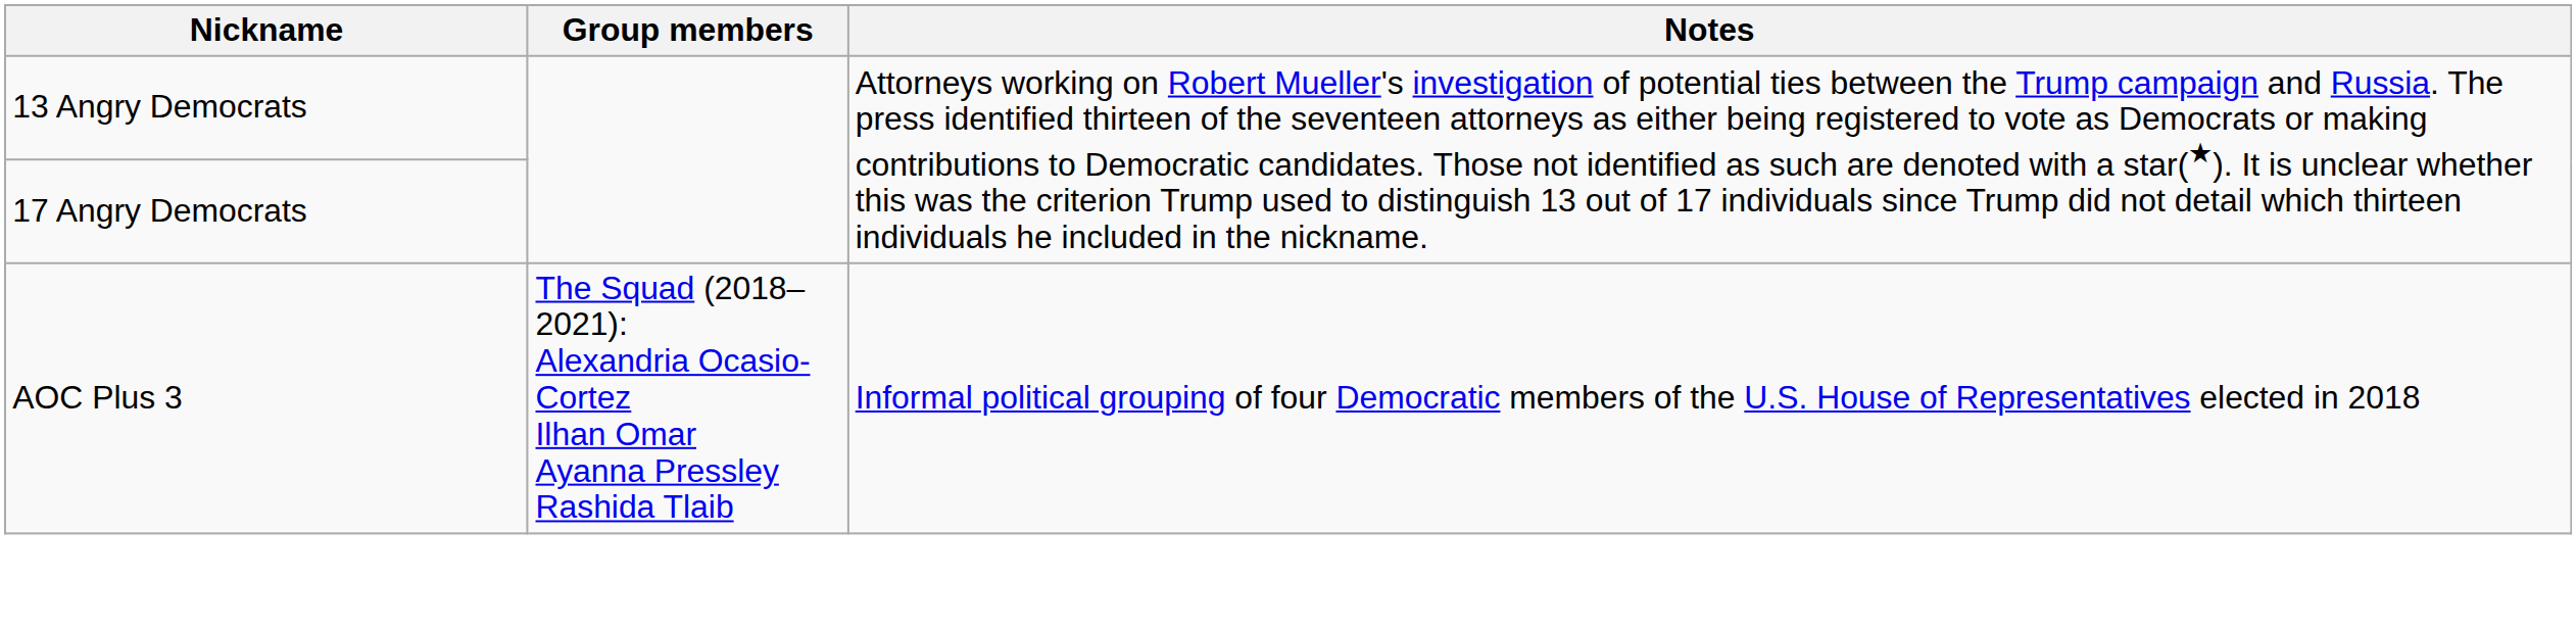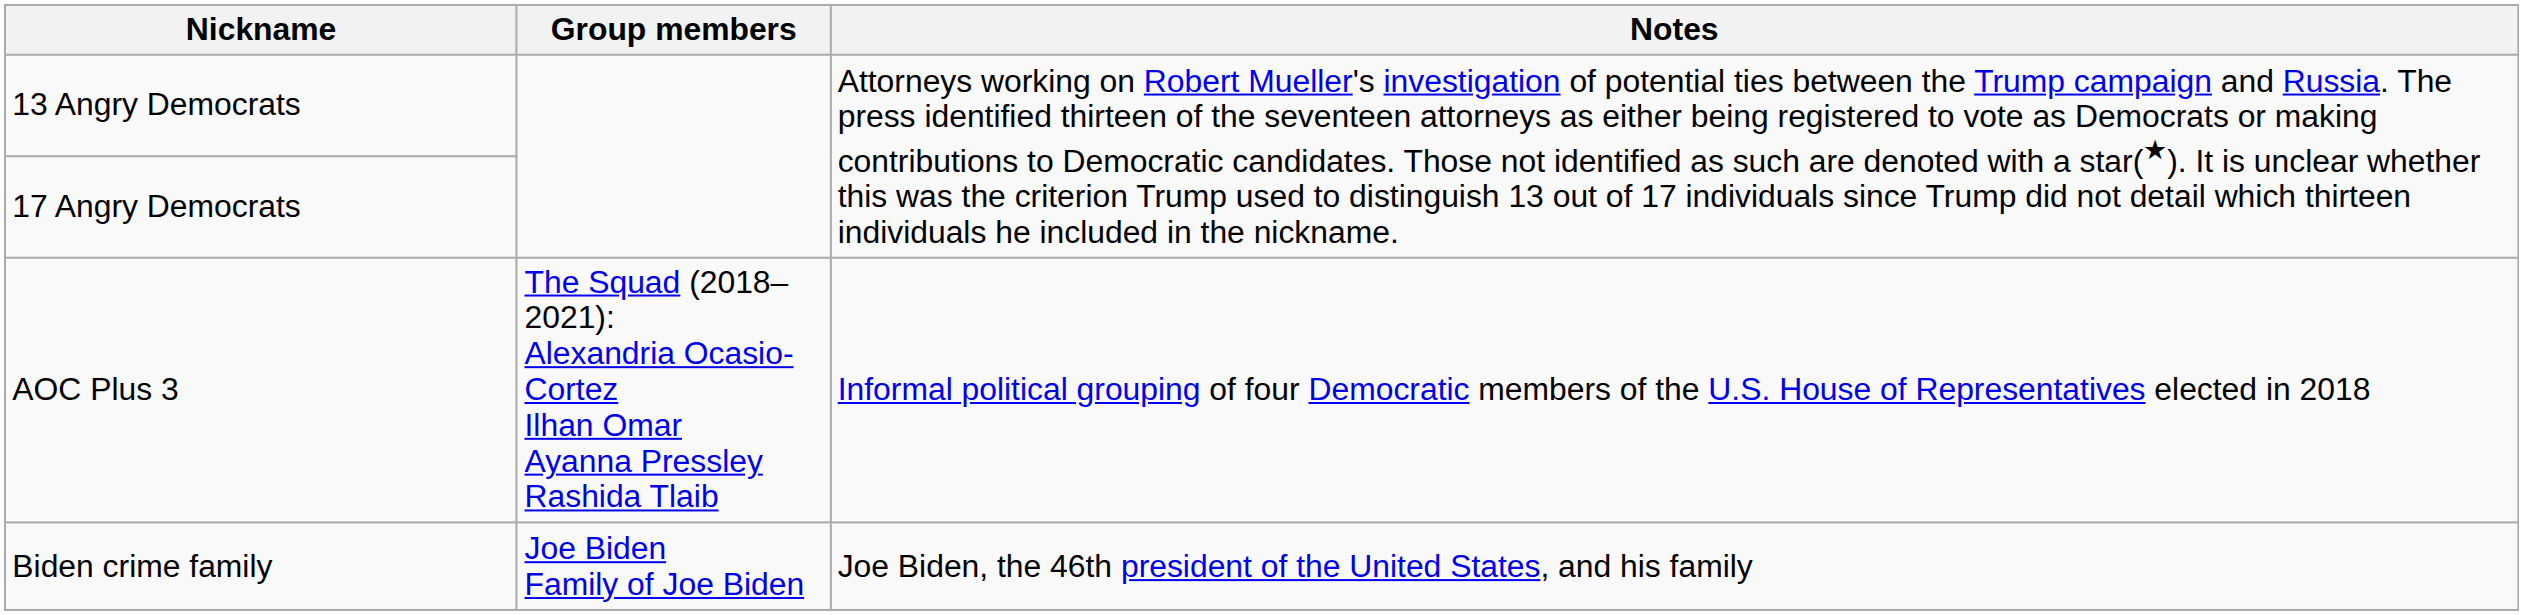+ row: Biden crime family | Joe Biden Family of Joe Biden | Joe Biden, the 46th president of the United States, and his family
